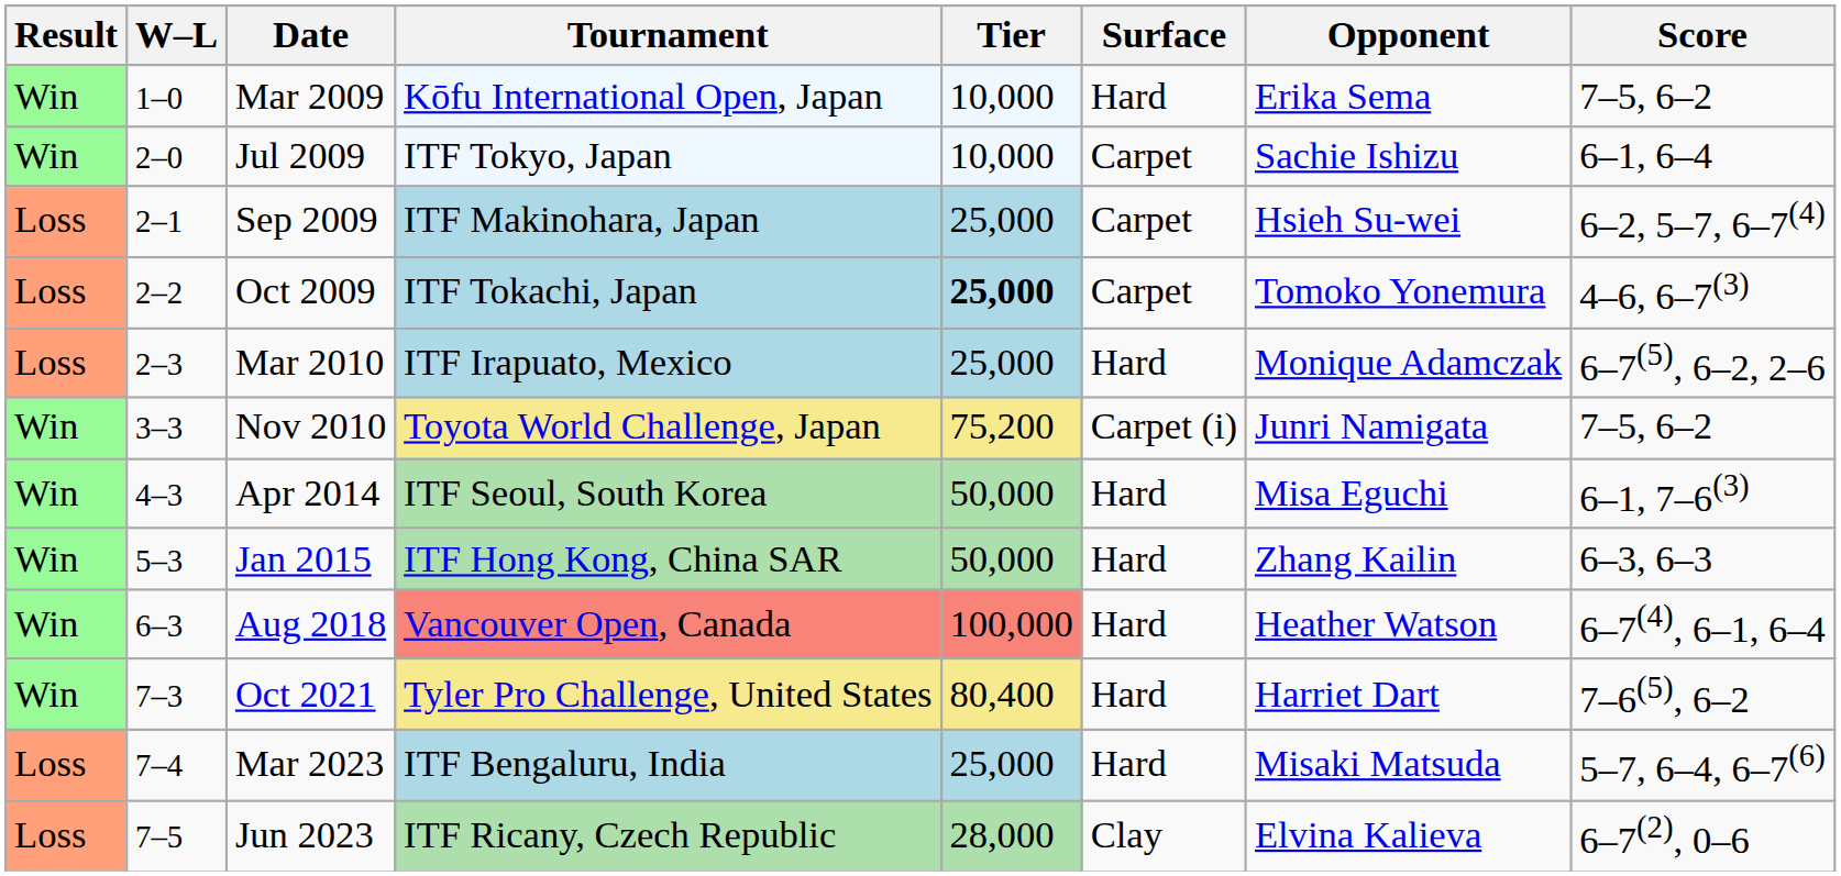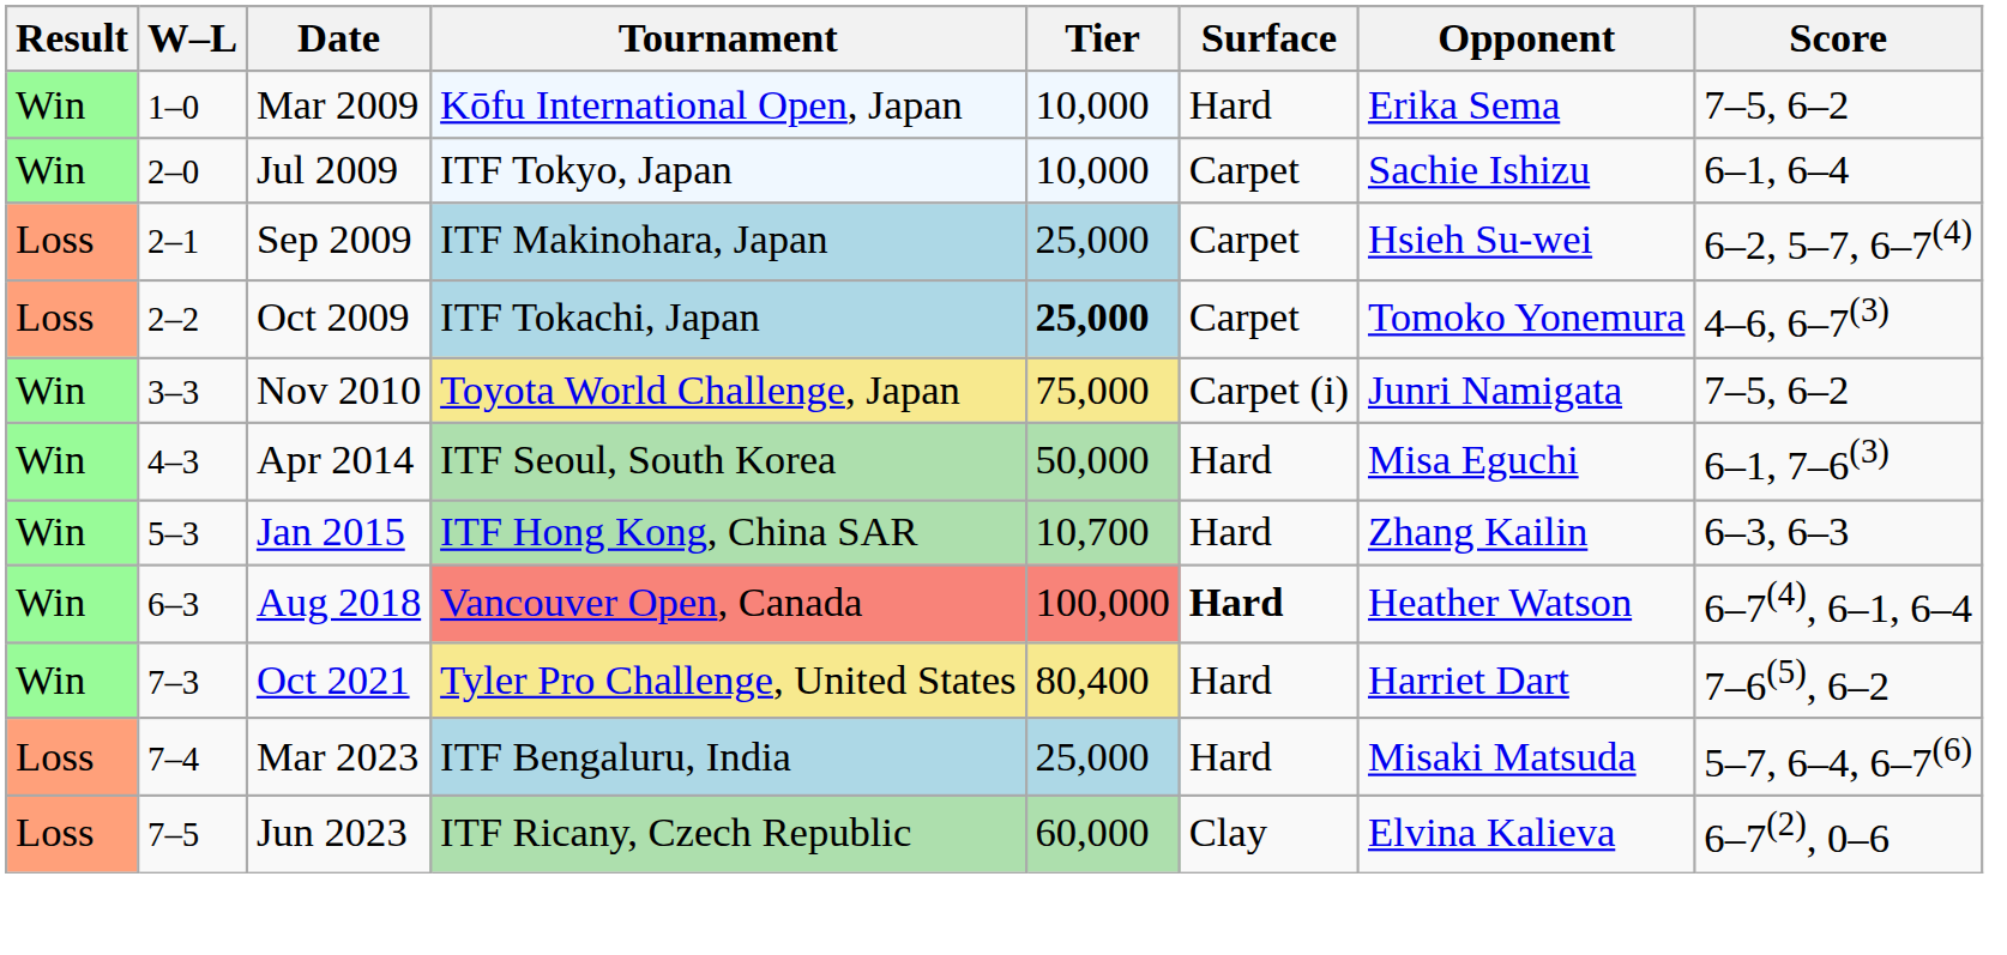- row: Loss | 2–3 | Mar 2010 | ITF Irapuato, Mexico | 25,000 | Hard | Monique Adamczak | 6–7(5), 6–2, 2–6
Nov 2010 | Tier: 75,200 -> 75,000
Jan 2015 | Tier: 50,000 -> 10,700
Aug 2018 | Surface: normal -> bold
Jun 2023 | Tier: 28,000 -> 60,000
